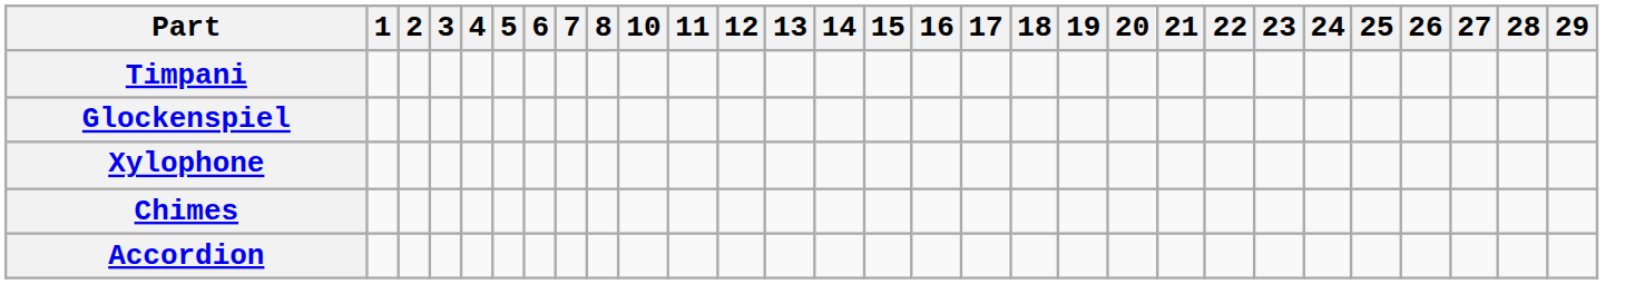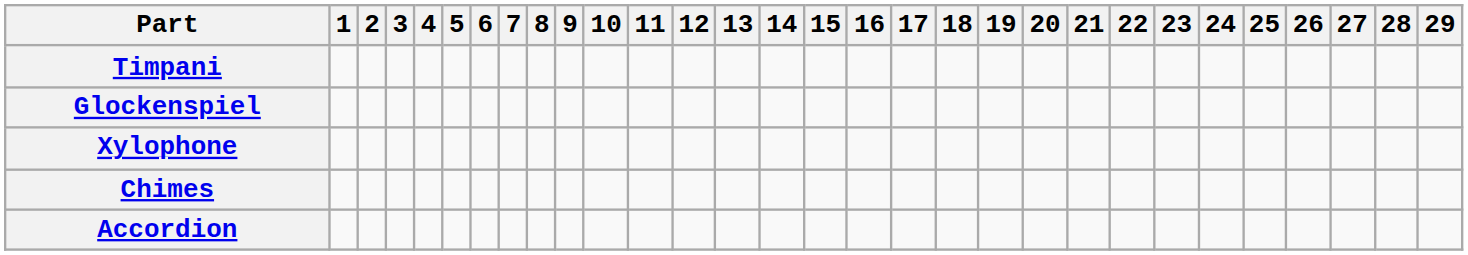+ column: 9
